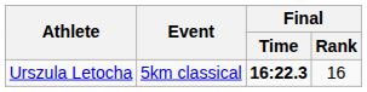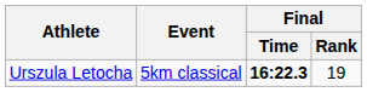Urszula Letocha | Final / Rank: 16 -> 19
